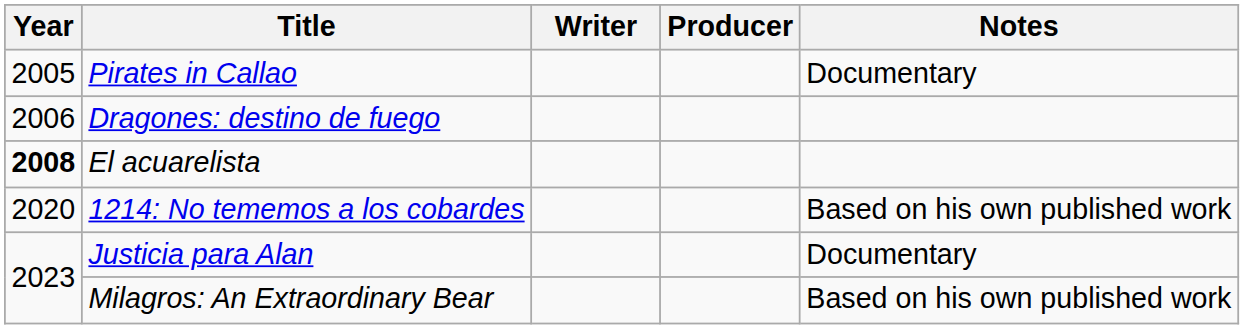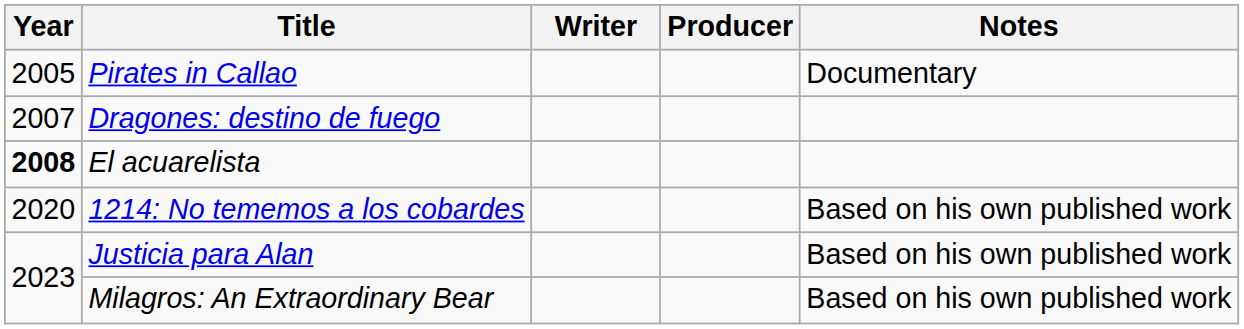Dragones: destino de fuego | Year: 2006 -> 2007
Justicia para Alan | Notes: Documentary -> Based on his own published work
